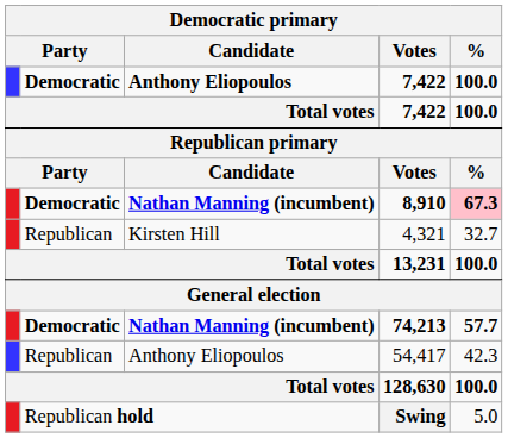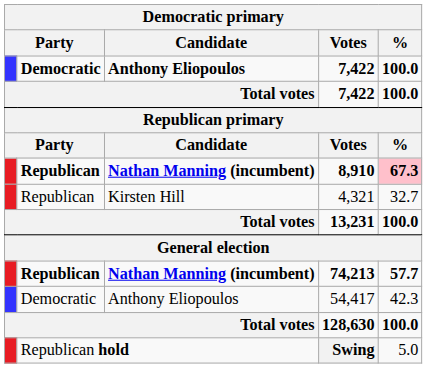8,910 | column 2: Democratic -> Republican
74,213 | column 2: Democratic -> Republican
54,417 | column 2: Republican -> Democratic
